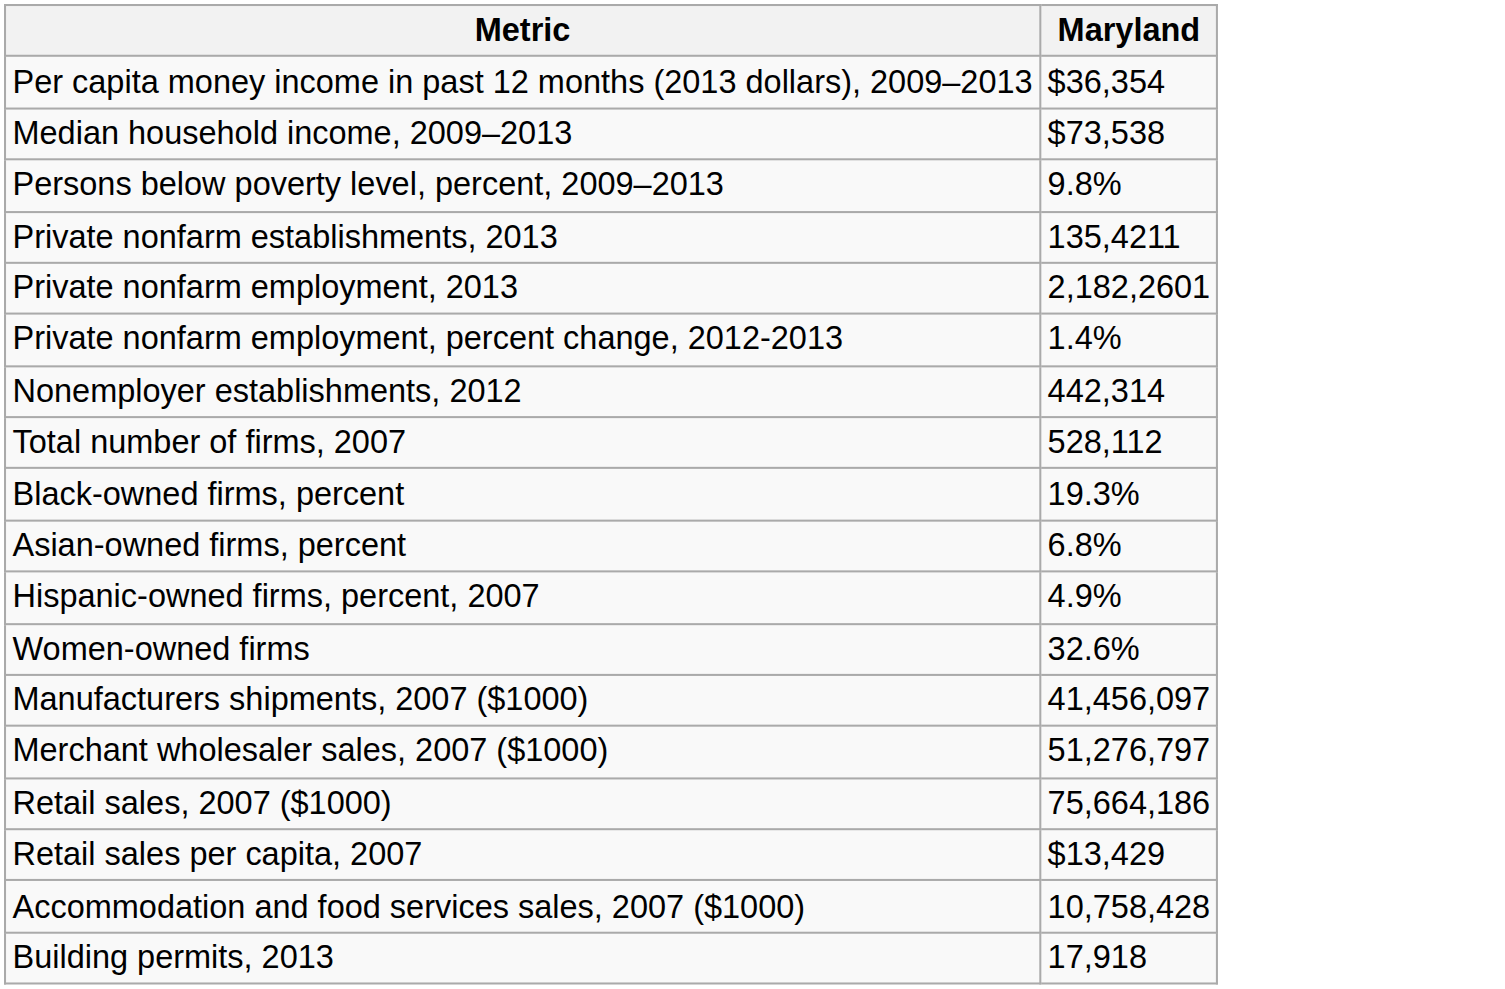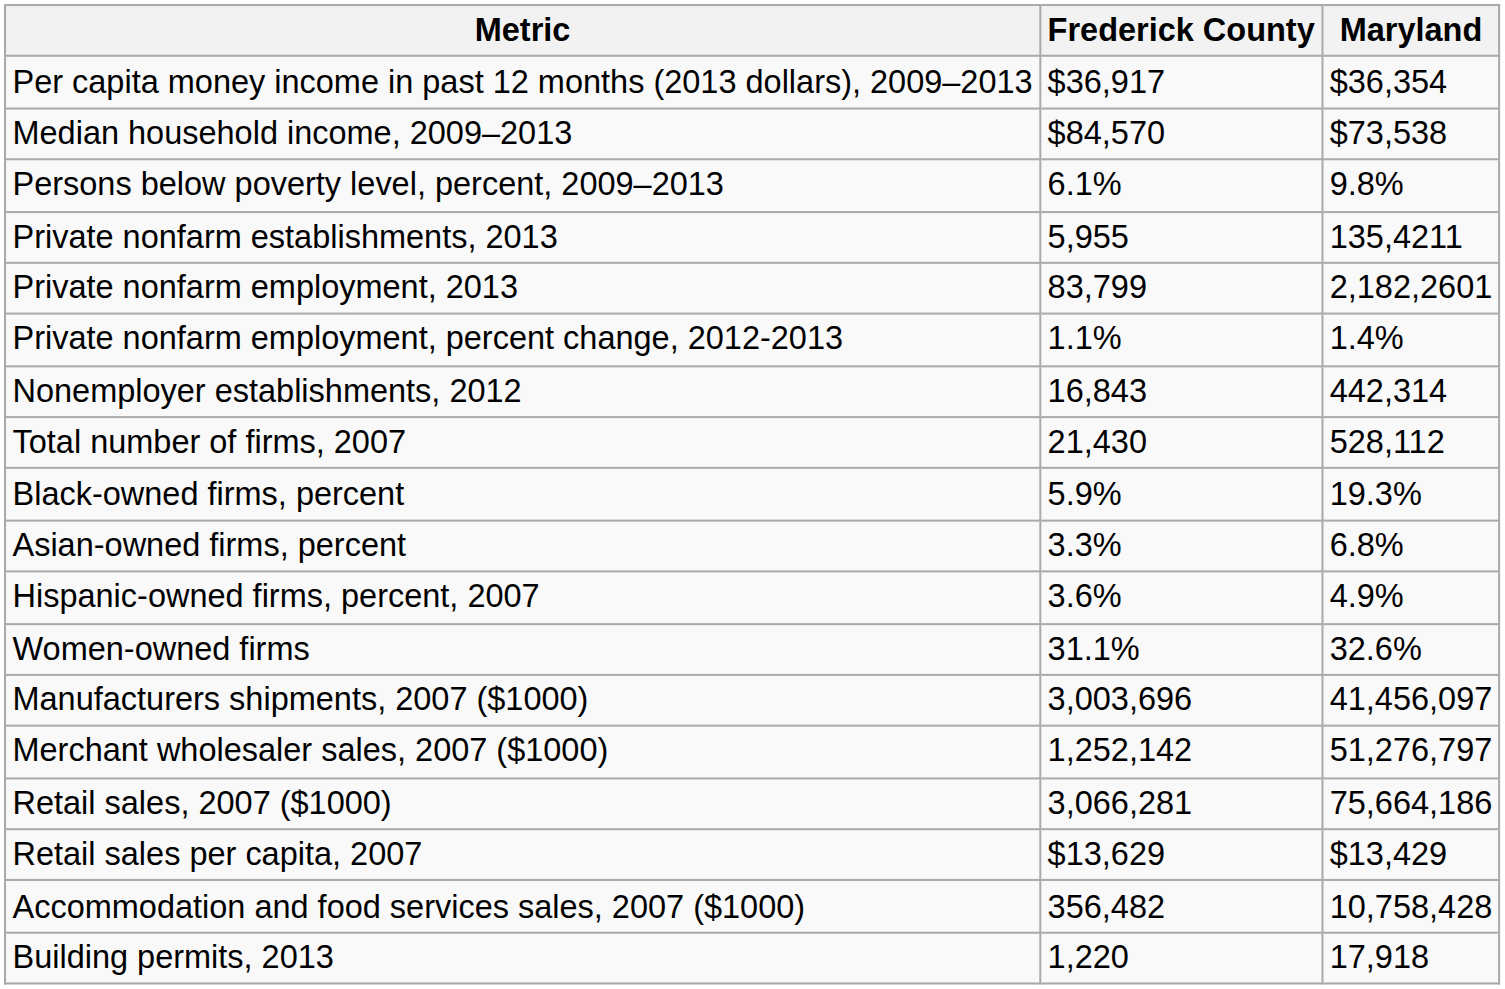+ column: Frederick County | $36,917 | $84,570 | 6.1% | 5,955 | 83,799 | 1.1% | 16,843 | 21,430 | 5.9% | 3.3% | 3.6% | 31.1% | 3,003,696 | 1,252,142 | 3,066,281 | $13,629 | 356,482 | 1,220
